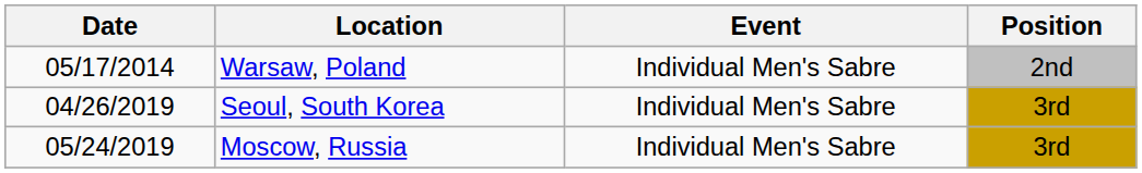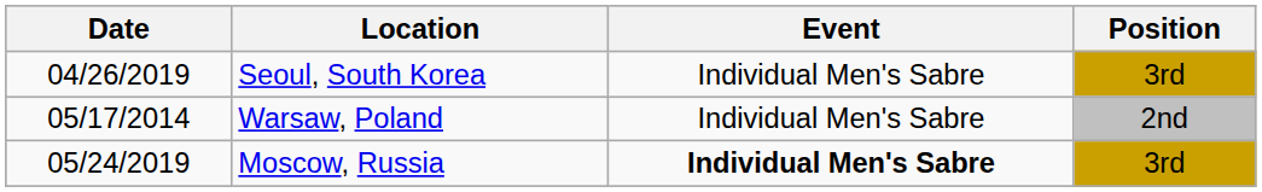rows swapped: Warsaw, Poland <-> Seoul, South Korea
Moscow, Russia | Event: normal -> bold
